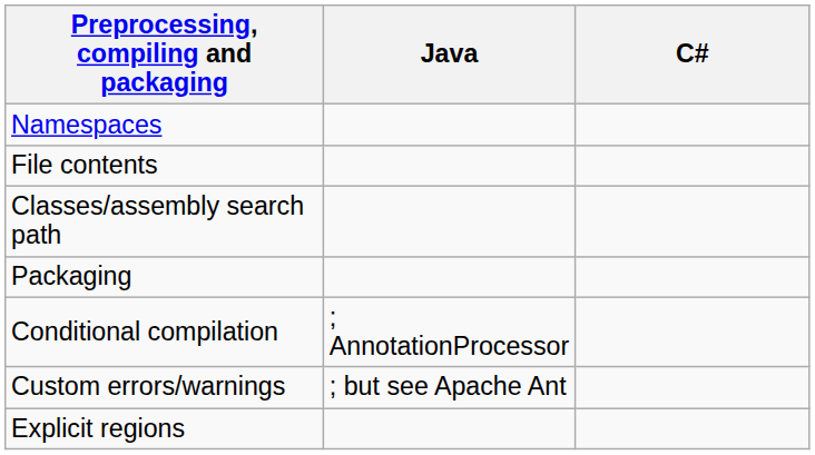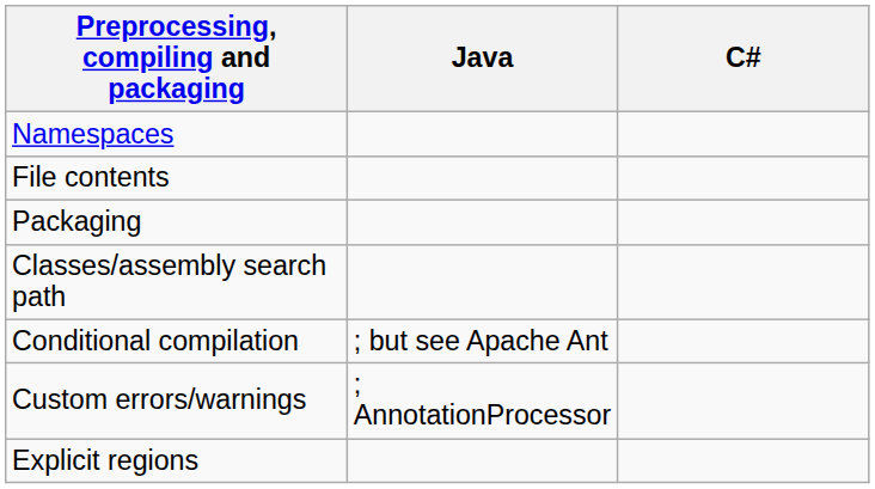rows swapped: Packaging <-> Classes/assembly search path
Conditional compilation | Java: ; AnnotationProcessor -> ; but see Apache Ant
Custom errors/warnings | Java: ; but see Apache Ant -> ; AnnotationProcessor
